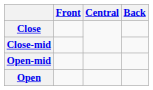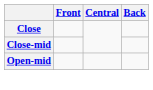- row: Open
